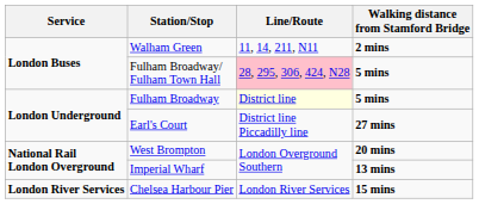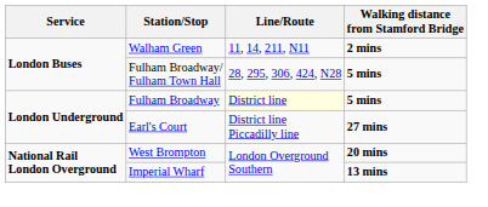Fulham Broadway/ Fulham Town Hall | Line/Route: pink background -> no background
- row: London River Services | Chelsea Harbour Pier | London River Services | 15 mins
